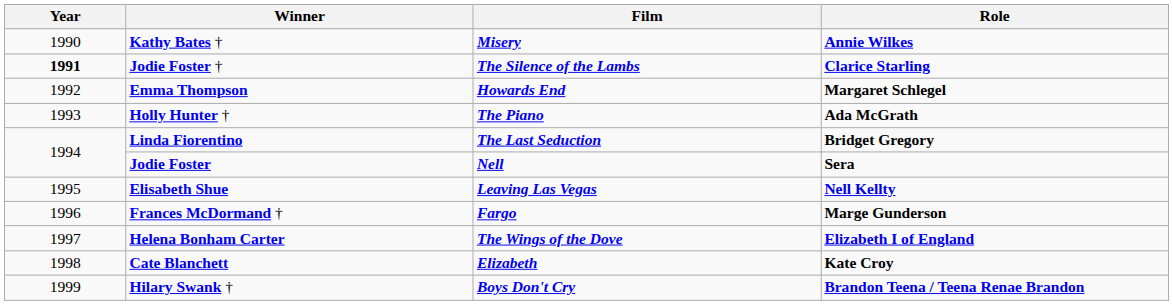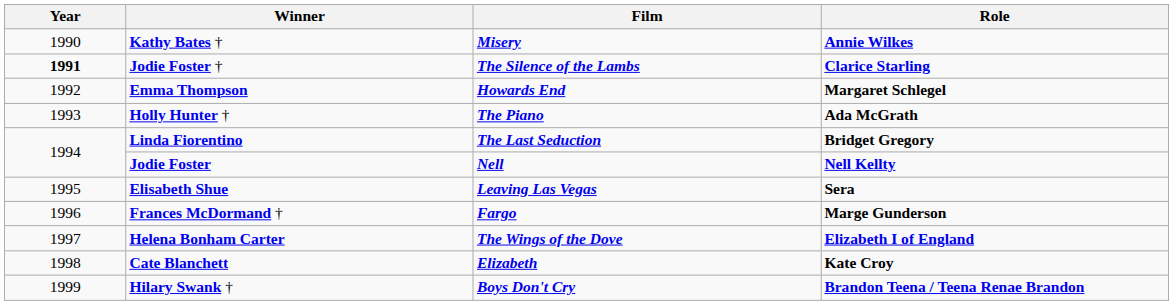Jodie Foster | Role: Sera -> Nell Kellty
Elisabeth Shue | Role: Nell Kellty -> Sera
